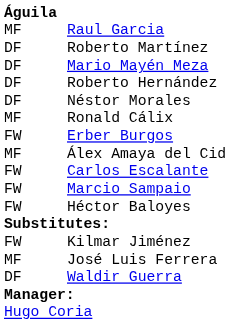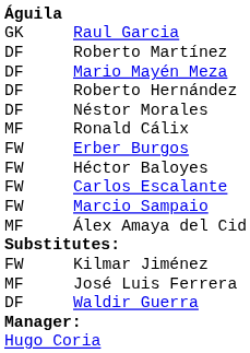Raul Garcia | column 1: MF -> GK
rows swapped: Álex Amaya del Cid <-> Héctor Baloyes
